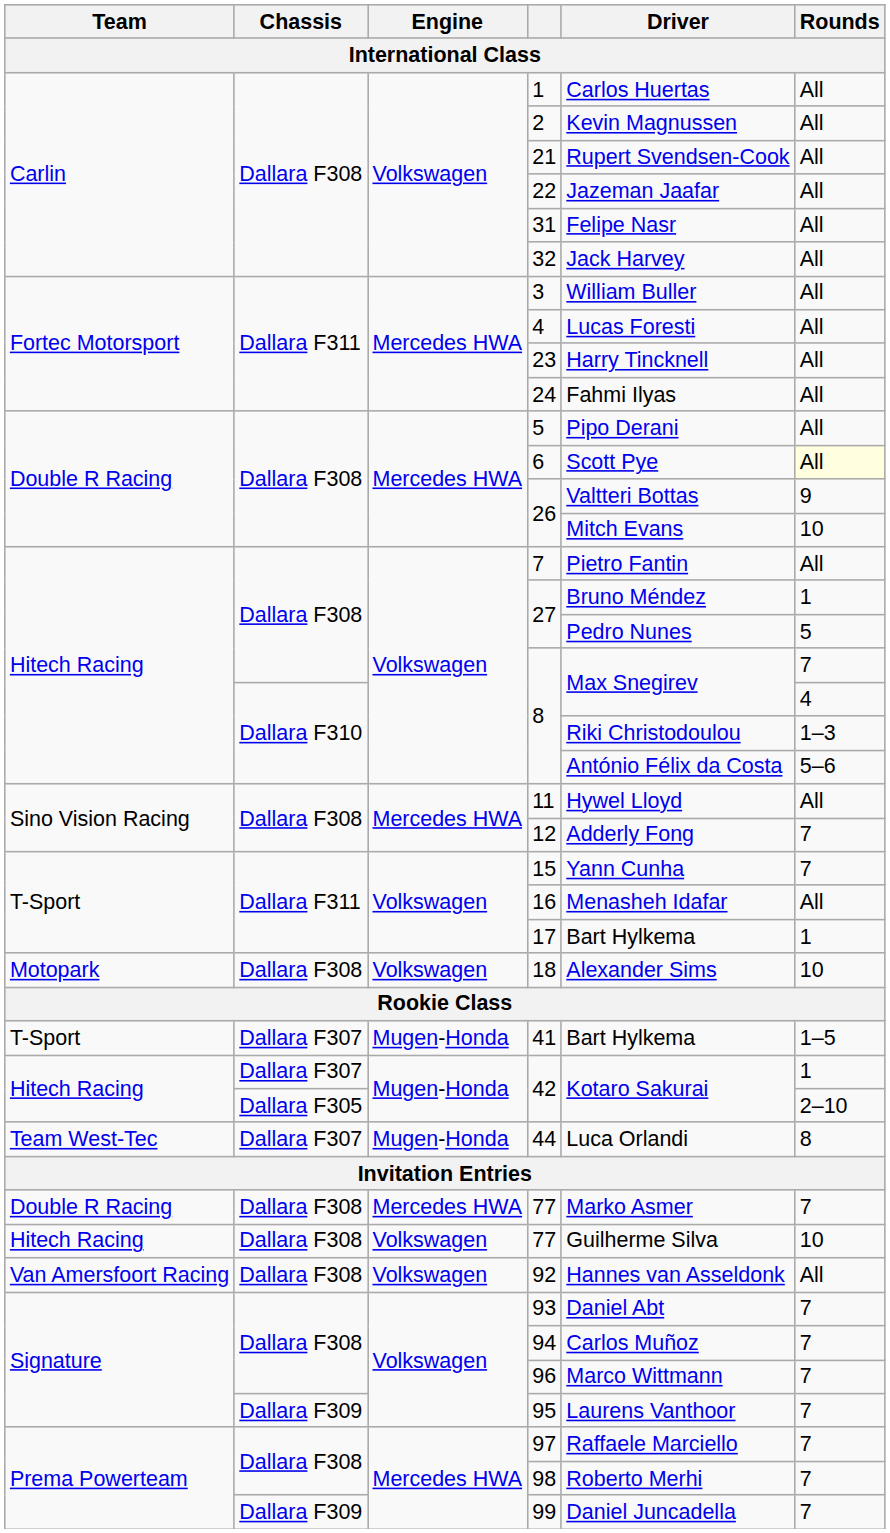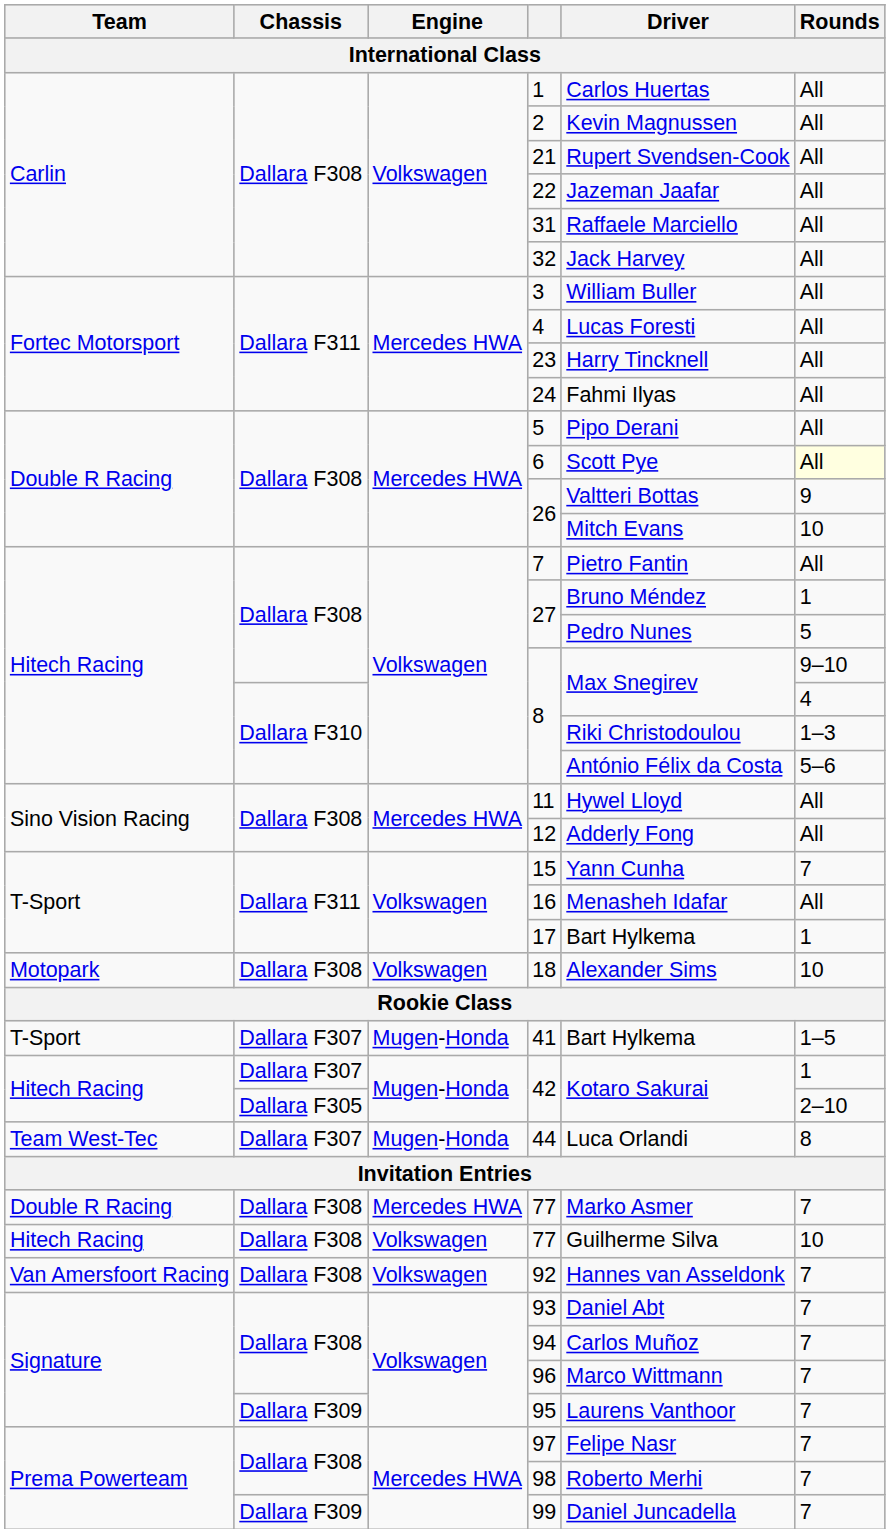31 | Driver: Felipe Nasr -> Raffaele Marciello
Dallara F308 / 8 | Rounds: 7 -> 9–10
12 | Rounds: 7 -> All
92 | Rounds: All -> 7
97 | Driver: Raffaele Marciello -> Felipe Nasr
